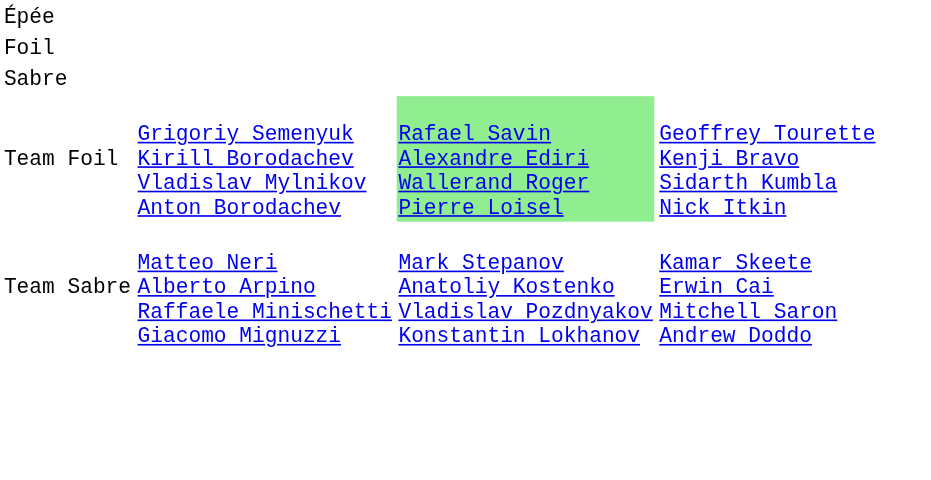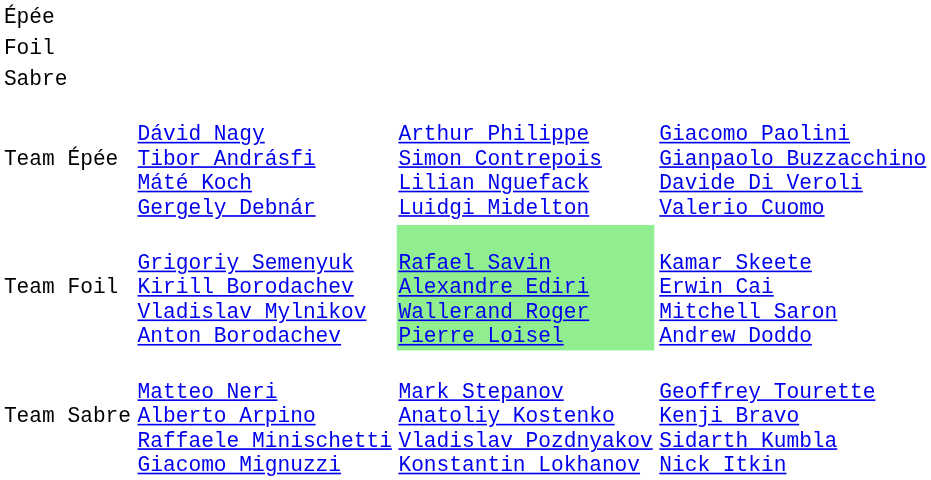+ row: Team Épée | Dávid Nagy Tibor Andrásfi Máté Koch Gergely Debnár | Arthur Philippe Simon Contrepois Lilian Nguefack Luidgi Midelton | Giacomo Paolini Gianpaolo Buzzacchino Davide Di Veroli Valerio Cuomo
Team Foil | column 4: Geoffrey Tourette Kenji Bravo Sidarth Kumbla Nick Itkin -> Kamar Skeete Erwin Cai Mitchell Saron Andrew Doddo
Team Sabre | column 4: Kamar Skeete Erwin Cai Mitchell Saron Andrew Doddo -> Geoffrey Tourette Kenji Bravo Sidarth Kumbla Nick Itkin
